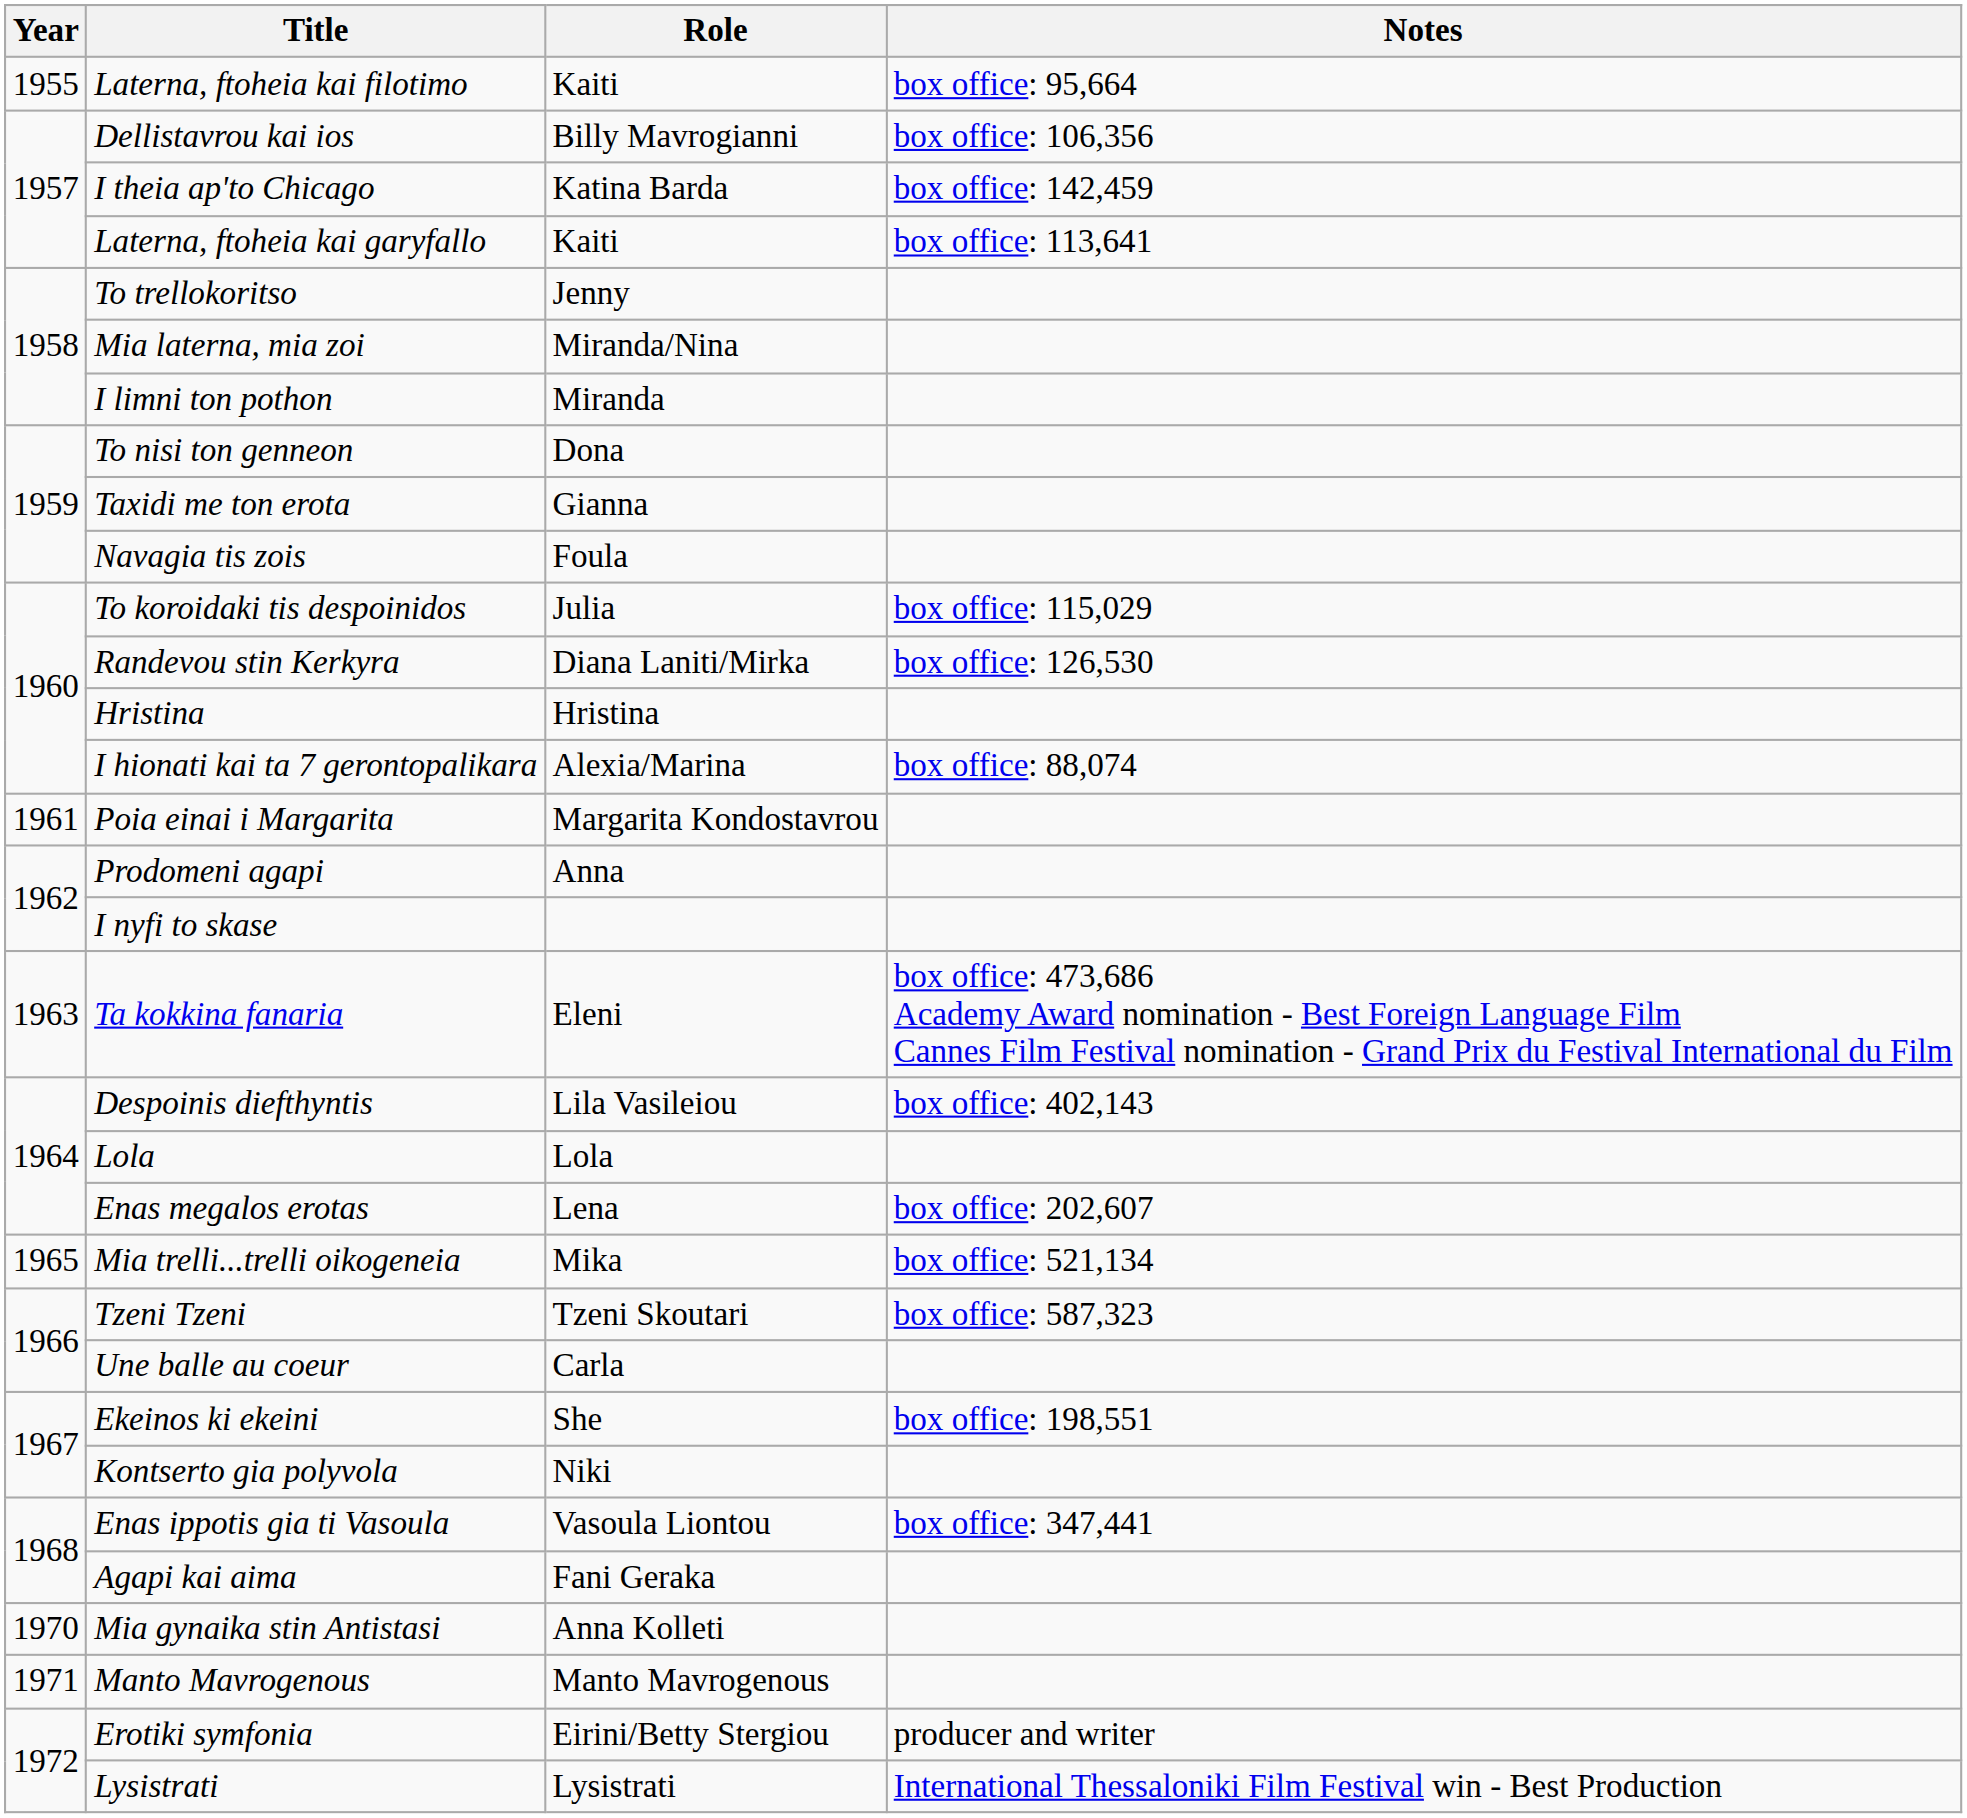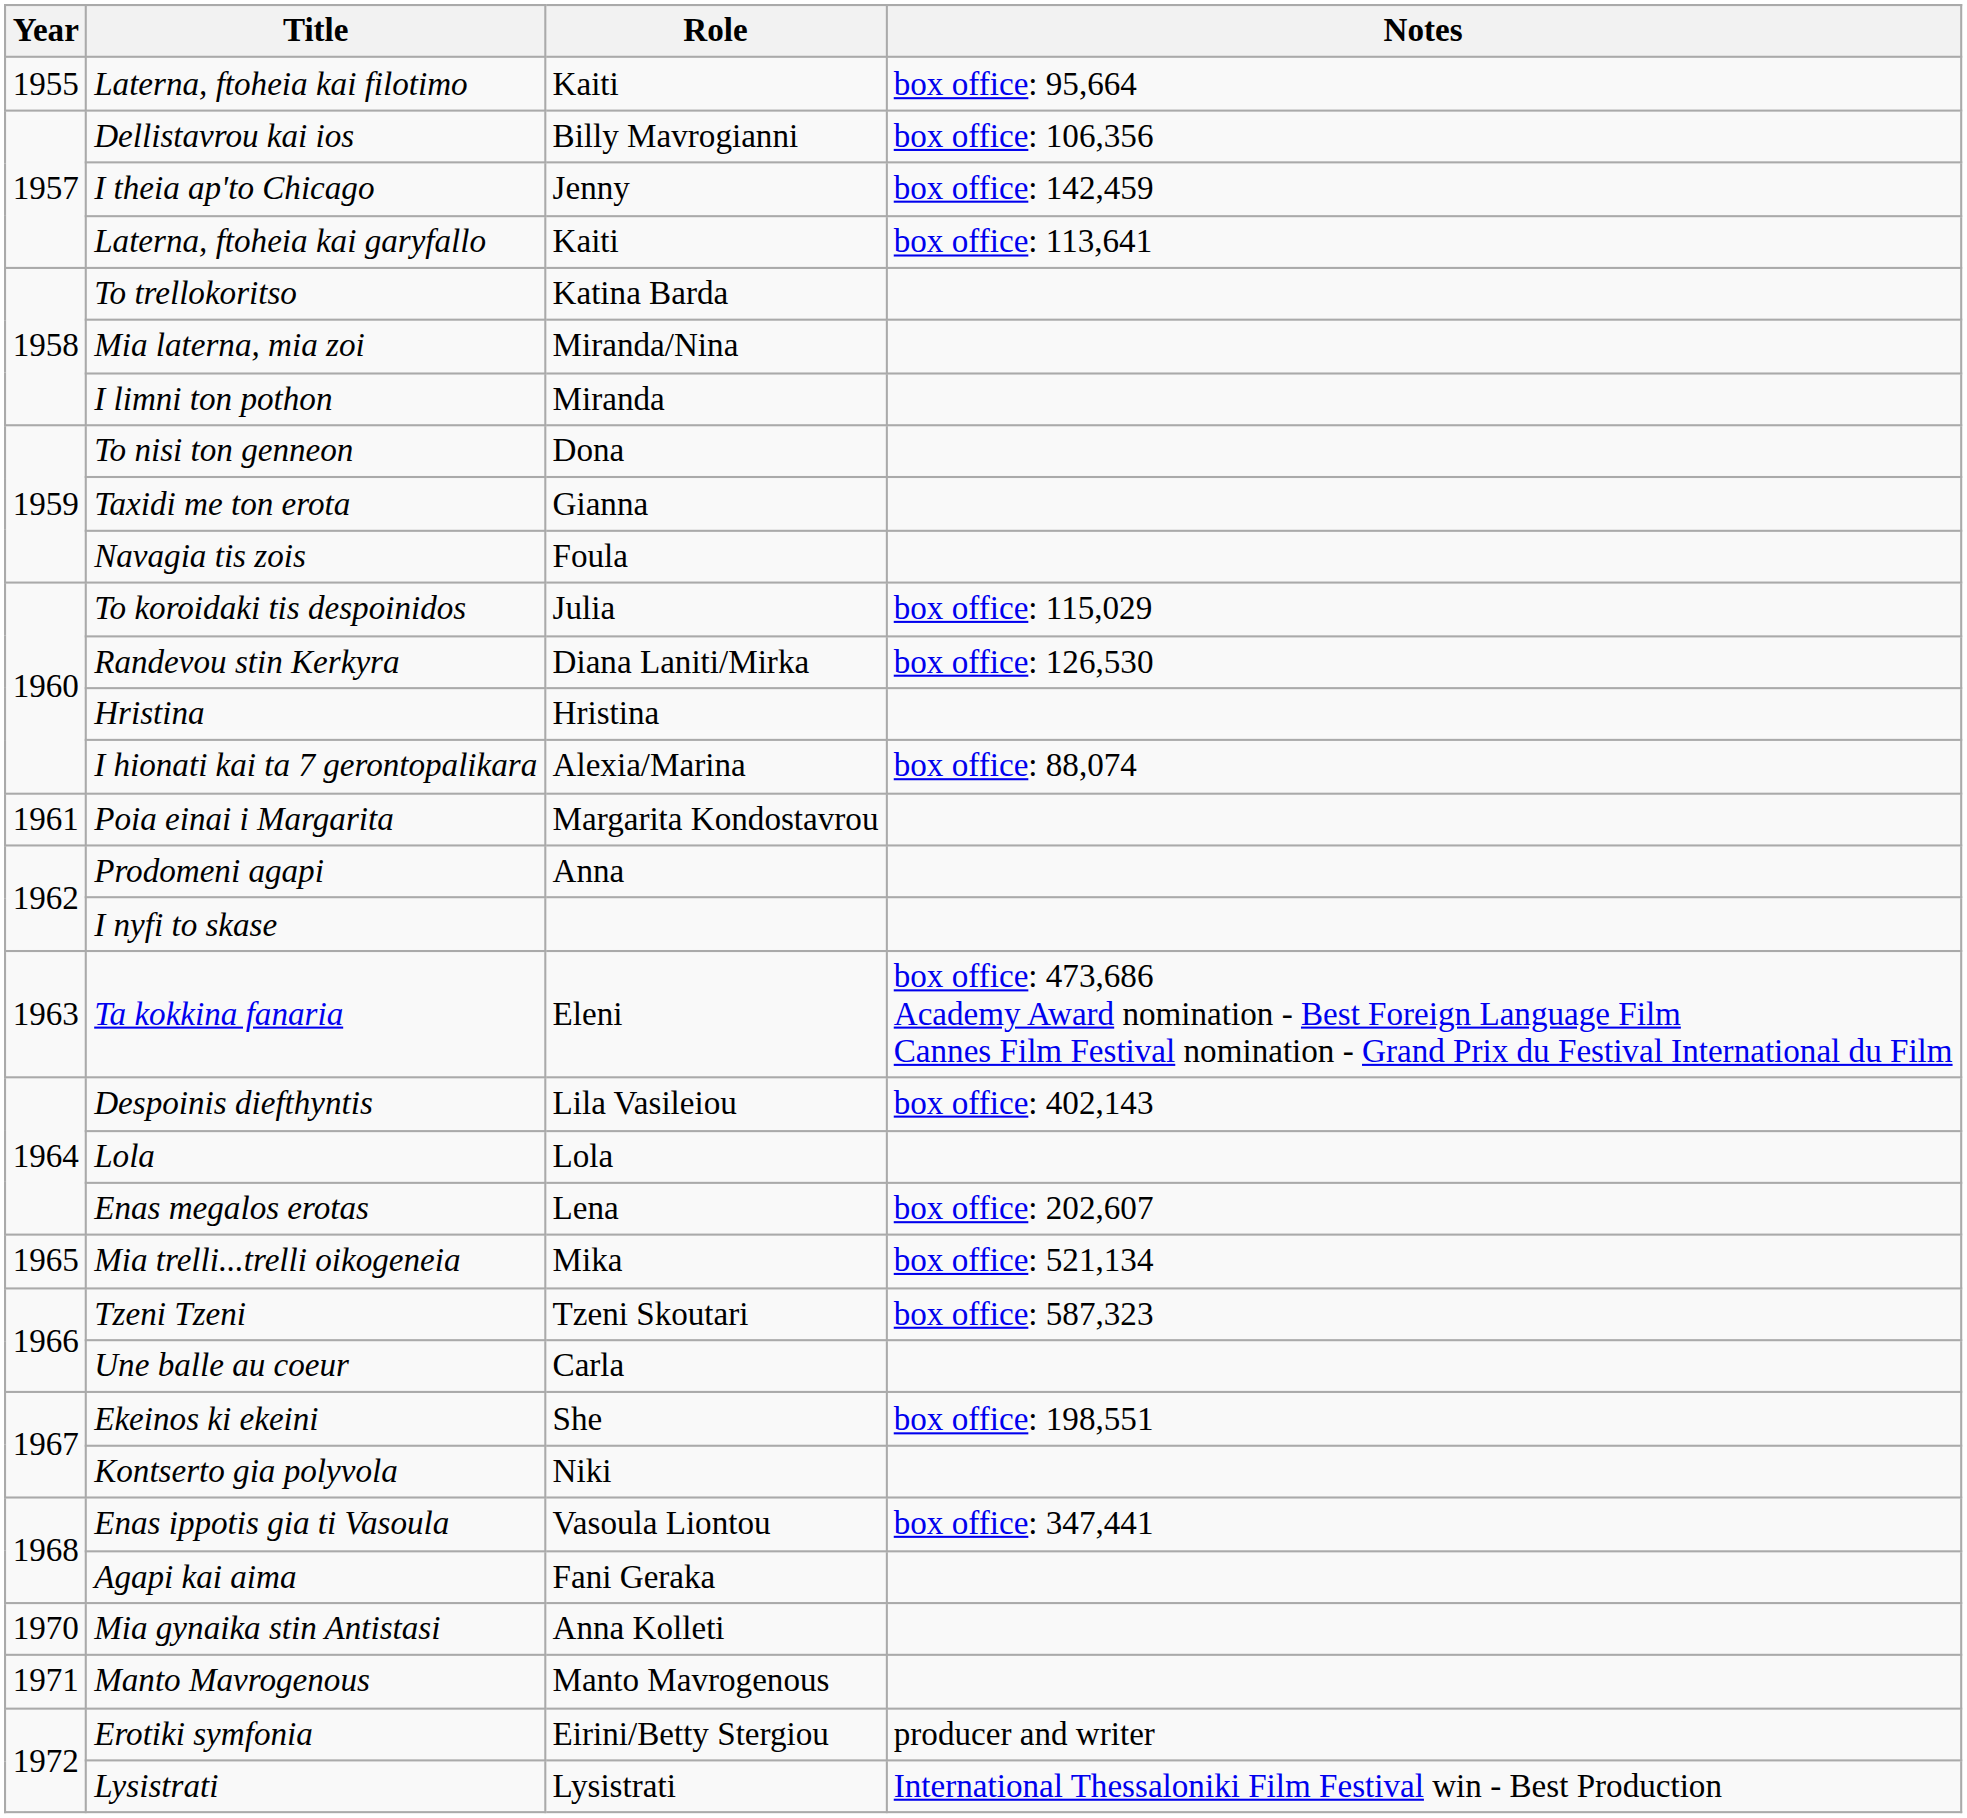I theia ap'to Chicago | Role: Katina Barda -> Jenny
To trellokoritso | Role: Jenny -> Katina Barda
